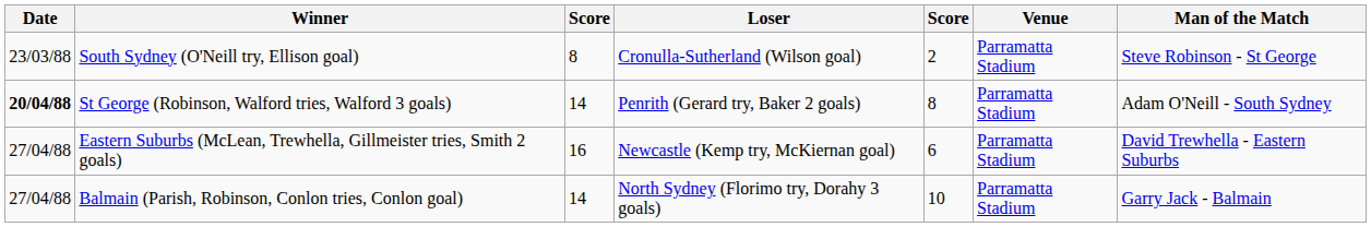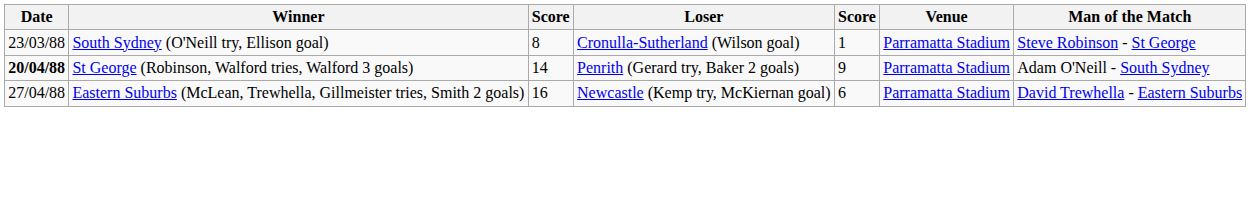South Sydney (O'Neill try, Ellison goal) | column 5: 2 -> 1
St George (Robinson, Walford tries, Walford 3 goals) | column 5: 8 -> 9
- row: 27/04/88 | Balmain (Parish, Robinson, Conlon tries, Conlon goal) | 14 | North Sydney (Florimo try, Dorahy 3 goals) | 10 | Parramatta Stadium | Garry Jack - Balmain
